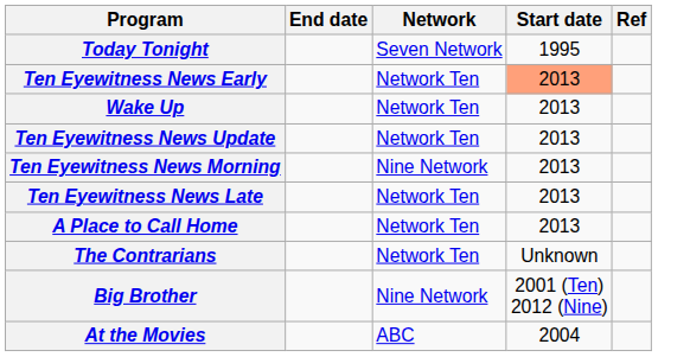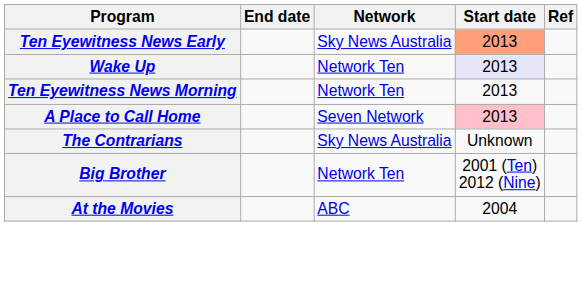- row: Today Tonight | Seven Network | 1995
Ten Eyewitness News Early | Network: Network Ten -> Sky News Australia
Wake Up | Start date: no background -> lavender background
- row: Ten Eyewitness News Update | Network Ten | 2013
Ten Eyewitness News Morning | Network: Nine Network -> Network Ten
- row: Ten Eyewitness News Late | Network Ten | 2013
A Place to Call Home | Network: Network Ten -> Seven Network
A Place to Call Home | Start date: no background -> pink background
The Contrarians | Network: Network Ten -> Sky News Australia
Big Brother | Network: Nine Network -> Network Ten
